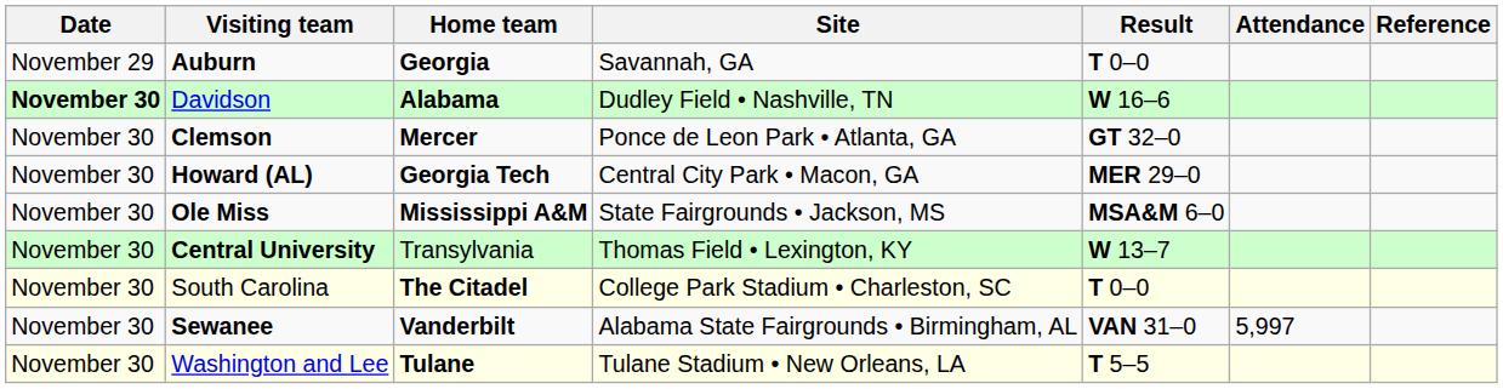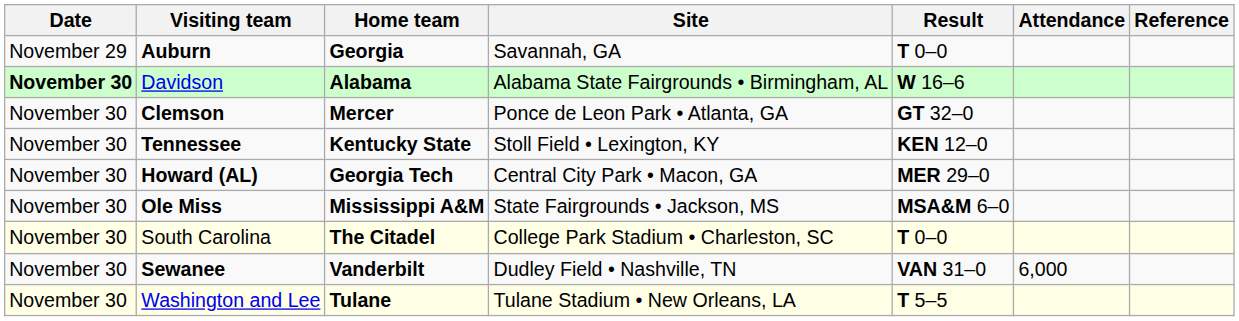Davidson | Site: Dudley Field • Nashville, TN -> Alabama State Fairgrounds • Birmingham, AL
+ row: November 30 | Tennessee | Kentucky State | Stoll Field • Lexington, KY | KEN 12–0
- row: November 30 | Central University | Transylvania | Thomas Field • Lexington, KY | W 13–7
Sewanee | Site: Alabama State Fairgrounds • Birmingham, AL -> Dudley Field • Nashville, TN
Sewanee | Attendance: 5,997 -> 6,000
